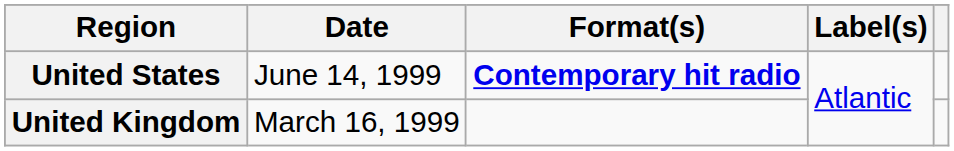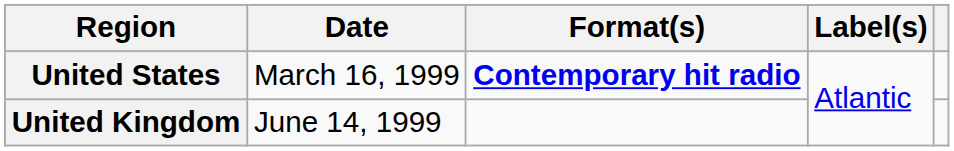United States | Date: June 14, 1999 -> March 16, 1999
United Kingdom | Date: March 16, 1999 -> June 14, 1999
